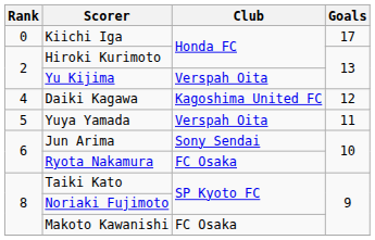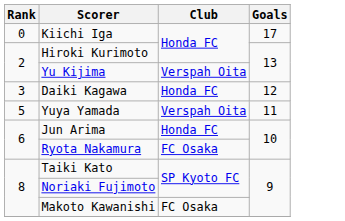Daiki Kagawa | Rank: 4 -> 3
Daiki Kagawa | Club: Kagoshima United FC -> Honda FC
Jun Arima | Club: Sony Sendai -> Honda FC
